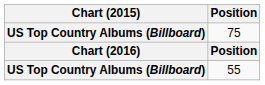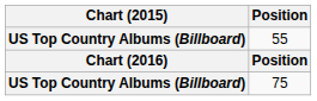rows swapped: 75 <-> 55
